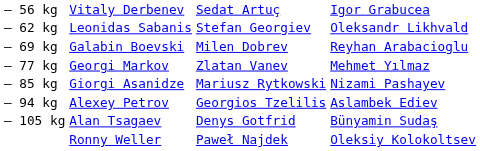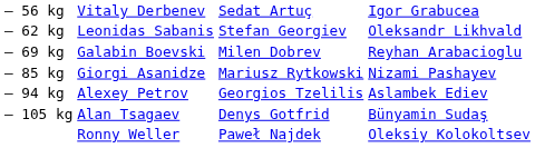- row: – 77 kg | Georgi Markov | Zlatan Vanev | Mehmet Yılmaz
